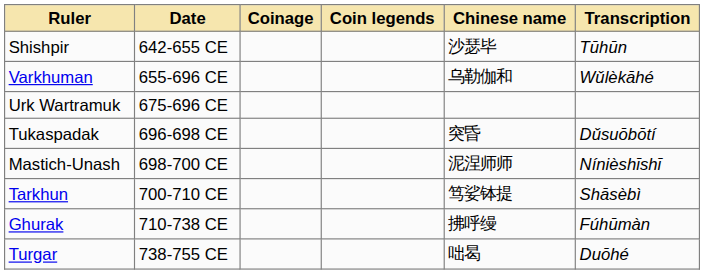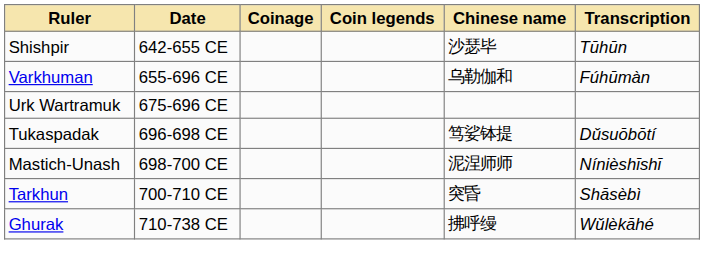Varkhuman | Transcription: Wǔlèkāhé -> Fúhūmàn
Tukaspadak | Chinese name: 突昏 -> 笃娑钵提
Tarkhun | Chinese name: 笃娑钵提 -> 突昏
Ghurak | Transcription: Fúhūmàn -> Wǔlèkāhé
- row: Turgar | 738-755 CE | 咄曷 | Duōhé
